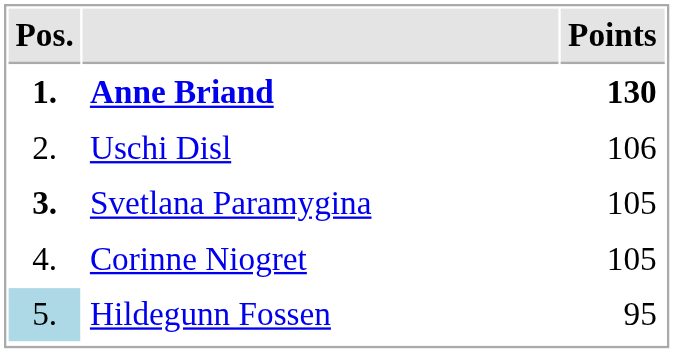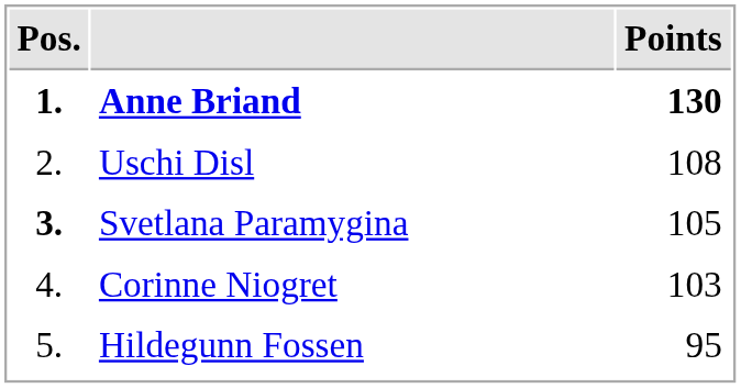Uschi Disl | Points: 106 -> 108
Corinne Niogret | Points: 105 -> 103
Hildegunn Fossen | Pos.: lightblue background -> no background
